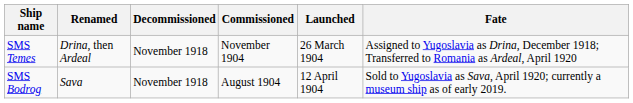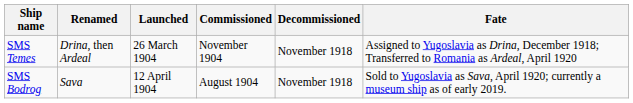columns swapped: Launched <-> Decommissioned
